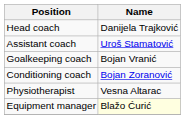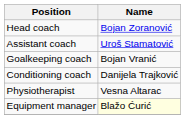Head coach | Name: Danijela Trajković -> Bojan Zoranović
Conditioning coach | Name: Bojan Zoranović -> Danijela Trajković
